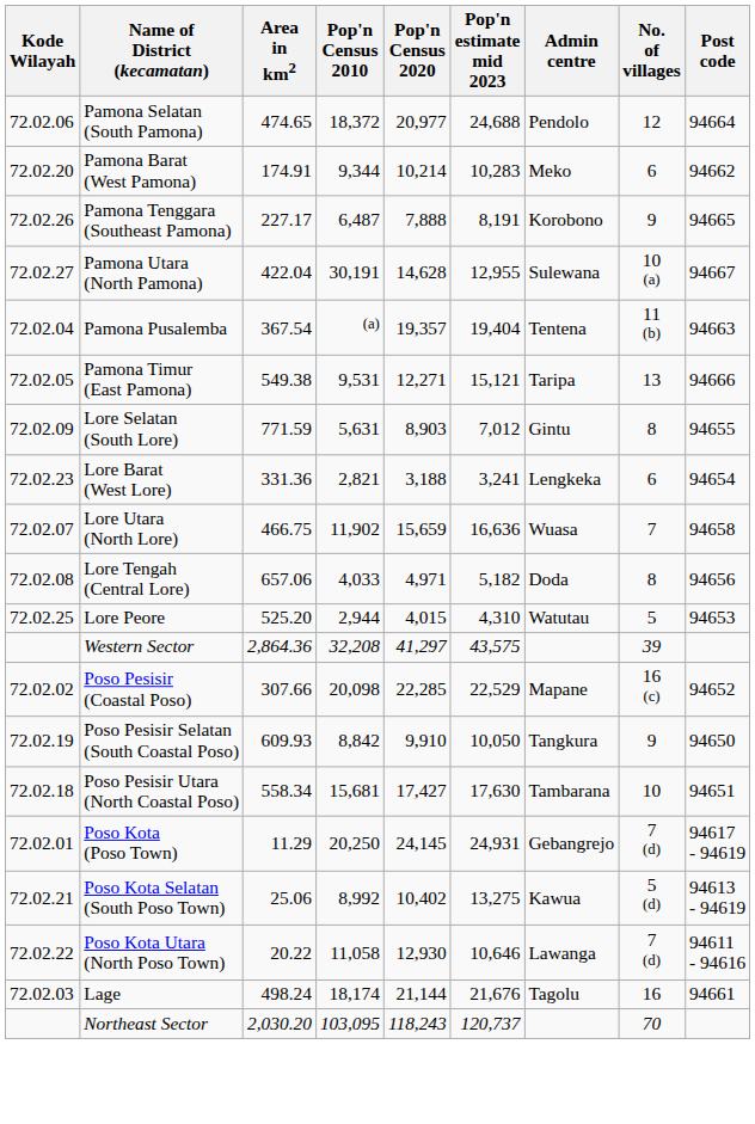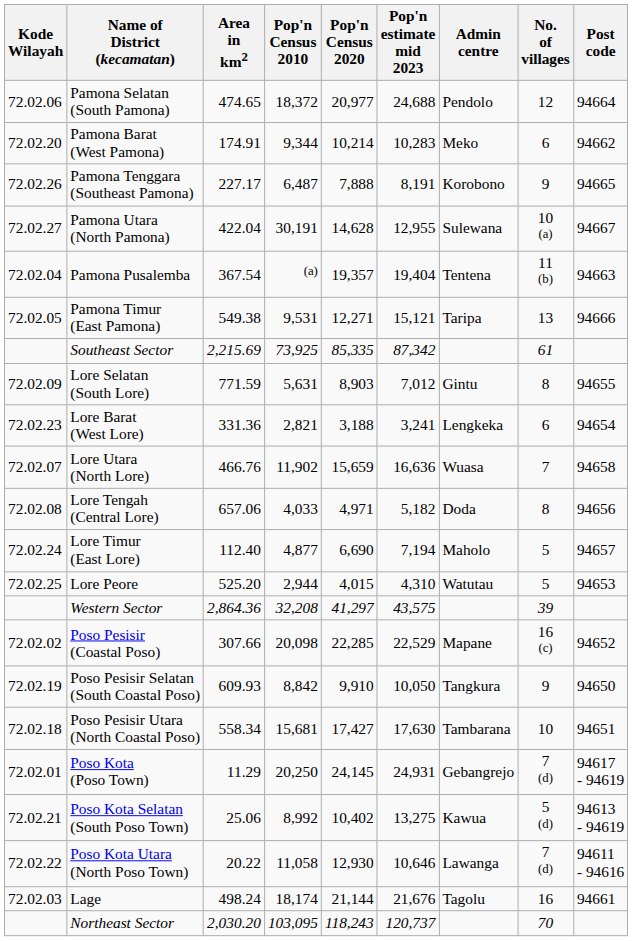+ row: Southeast Sector | 2,215.69 | 73,925 | 85,335 | 87,342 | 61
Lore Utara (North Lore) | Area in km2: 466.75 -> 466.76
+ row: 72.02.24 | Lore Timur (East Lore) | 112.40 | 4,877 | 6,690 | 7,194 | Maholo | 5 | 94657
